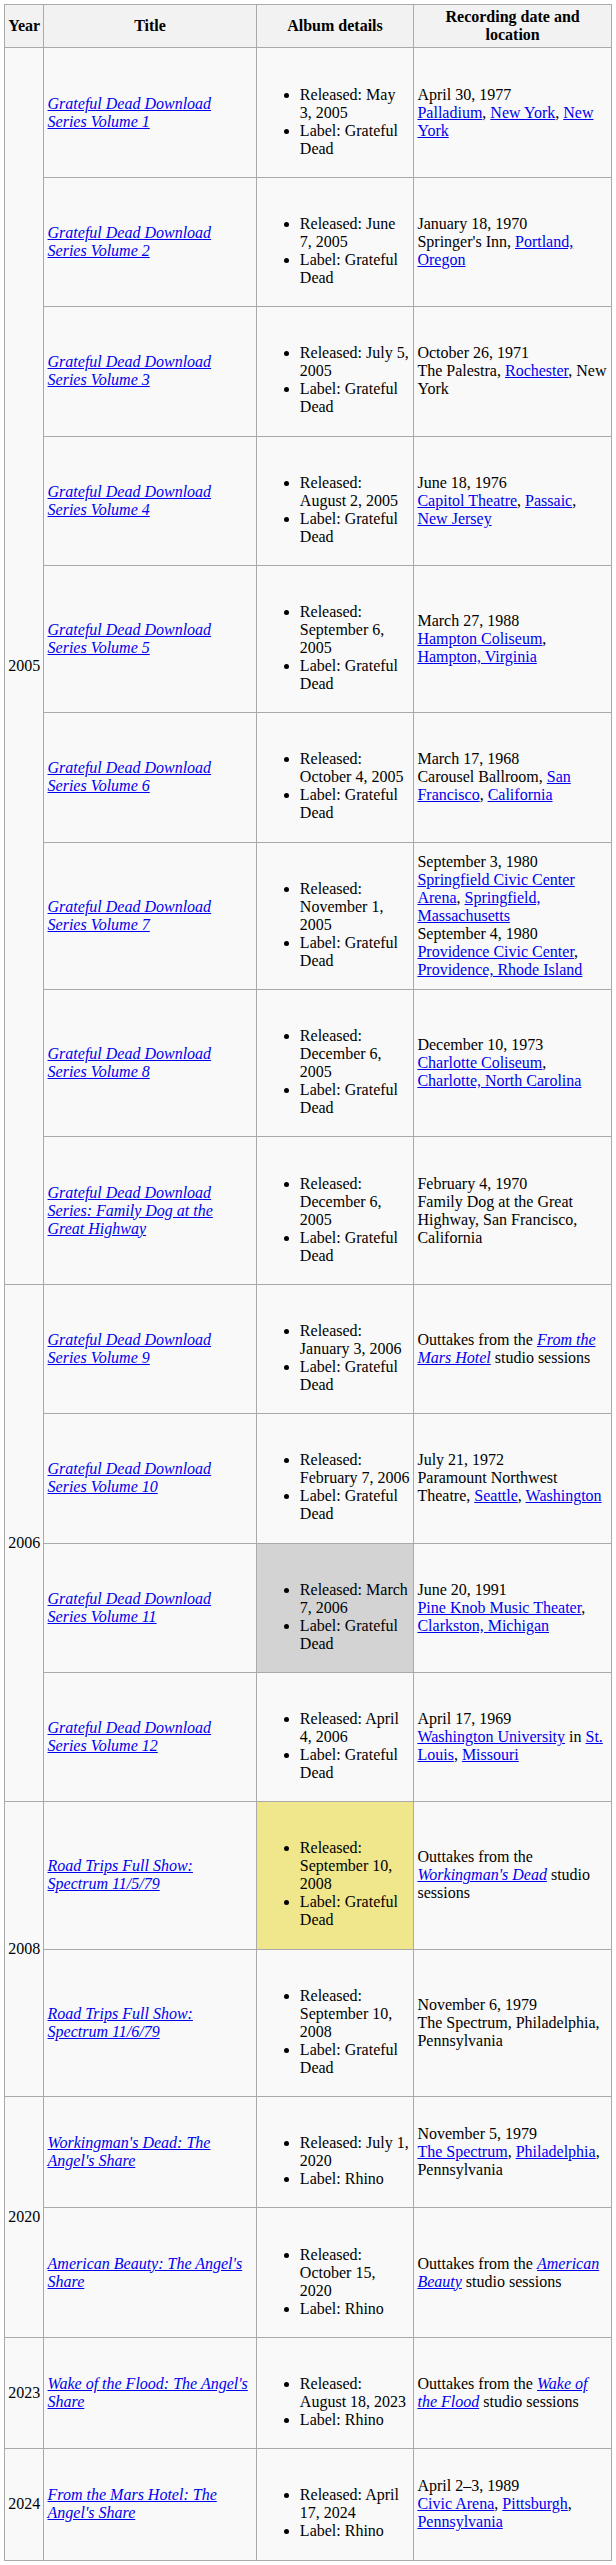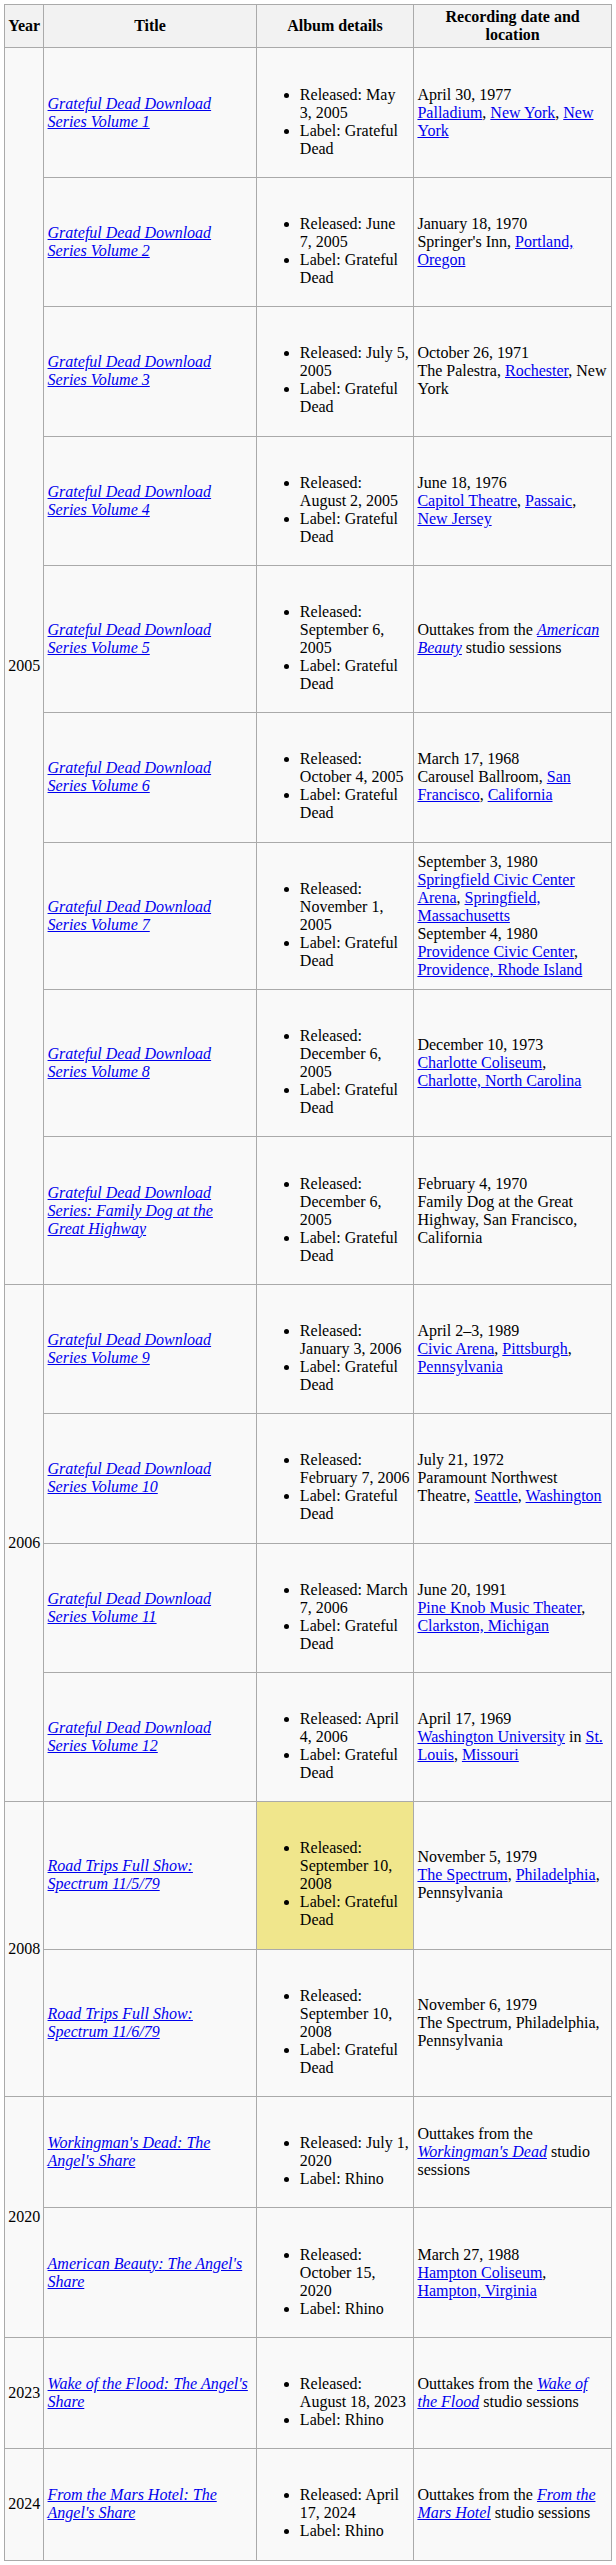Grateful Dead Download Series Volume 5 | Recording date and location: March 27, 1988 Hampton Coliseum, Hampton, Virginia -> Outtakes from the American Beauty studio sessions
Grateful Dead Download Series Volume 9 | Recording date and location: Outtakes from the From the Mars Hotel studio sessions -> April 2–3, 1989 Civic Arena, Pittsburgh, Pennsylvania
Grateful Dead Download Series Volume 11 | Album details: lightgrey background -> no background
Road Trips Full Show: Spectrum 11/5/79 | Recording date and location: Outtakes from the Workingman's Dead studio sessions -> November 5, 1979 The Spectrum, Philadelphia, Pennsylvania
Workingman's Dead: The Angel's Share | Recording date and location: November 5, 1979 The Spectrum, Philadelphia, Pennsylvania -> Outtakes from the Workingman's Dead studio sessions
American Beauty: The Angel's Share | Recording date and location: Outtakes from the American Beauty studio sessions -> March 27, 1988 Hampton Coliseum, Hampton, Virginia
From the Mars Hotel: The Angel's Share | Recording date and location: April 2–3, 1989 Civic Arena, Pittsburgh, Pennsylvania -> Outtakes from the From the Mars Hotel studio sessions
